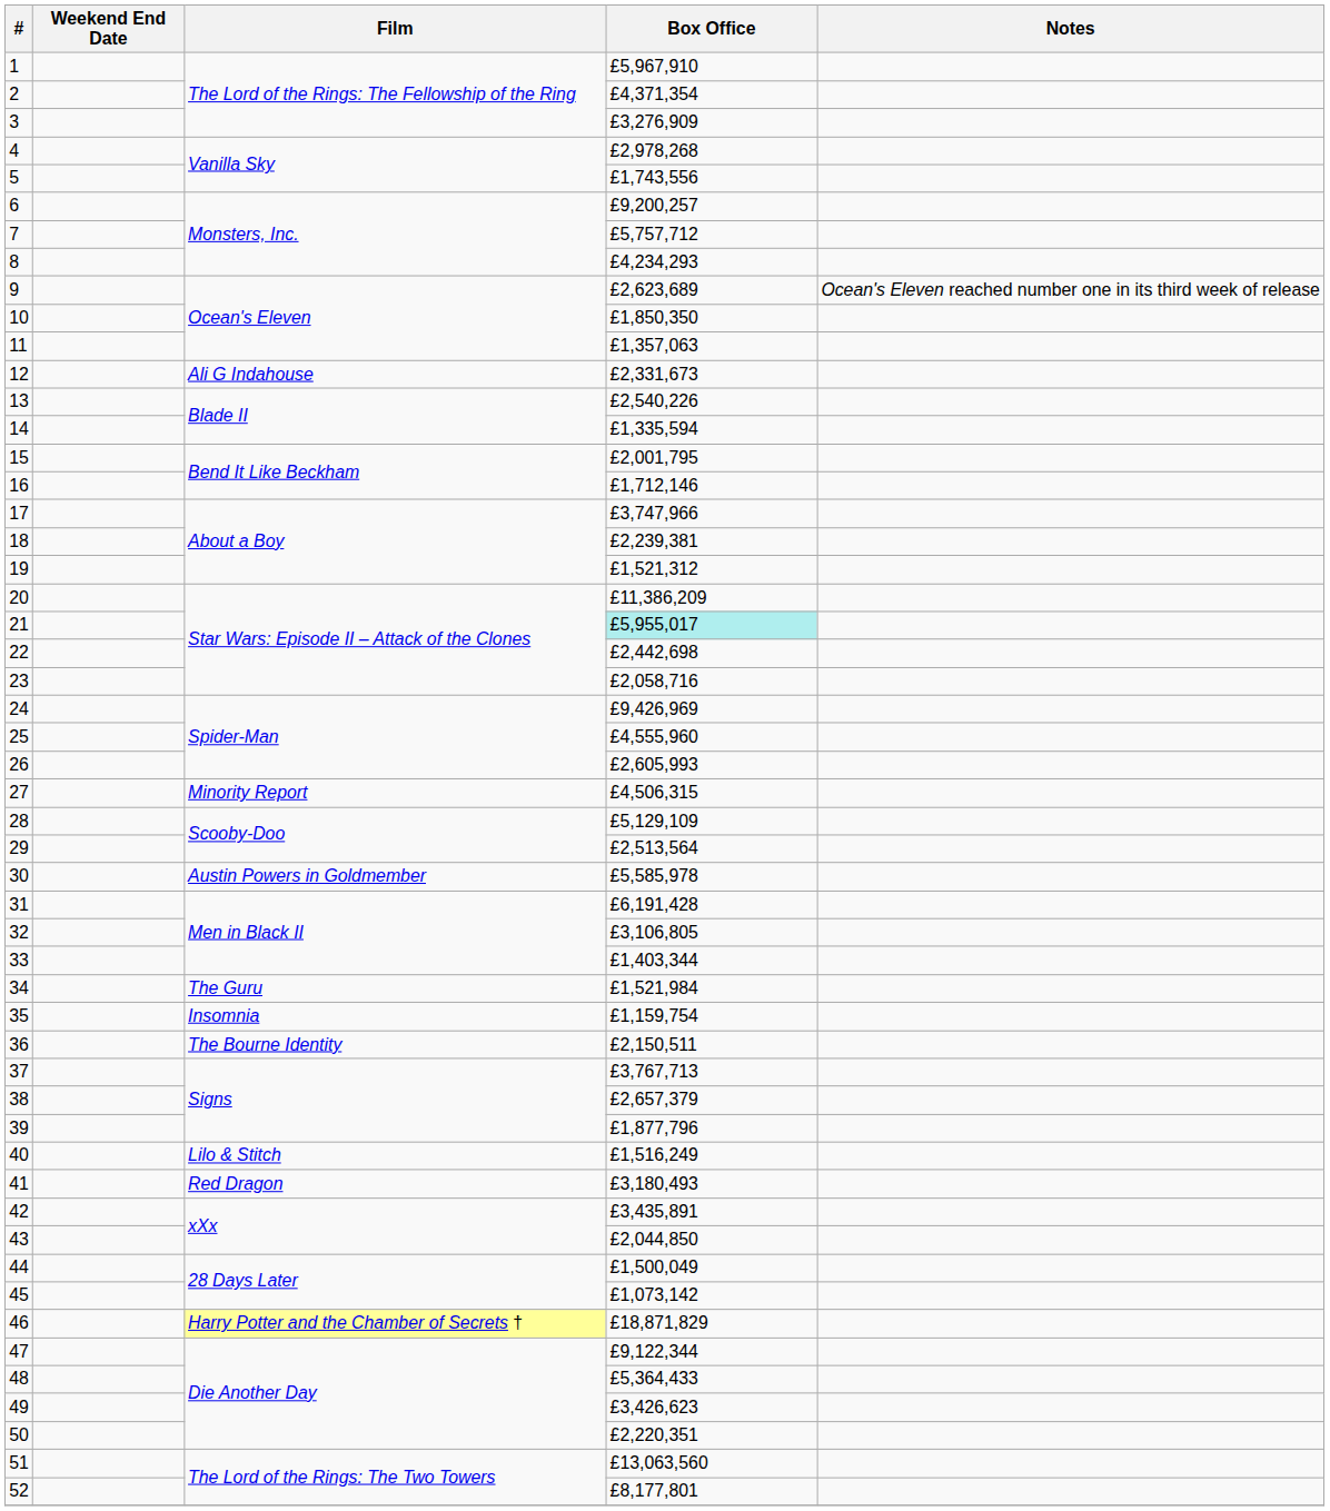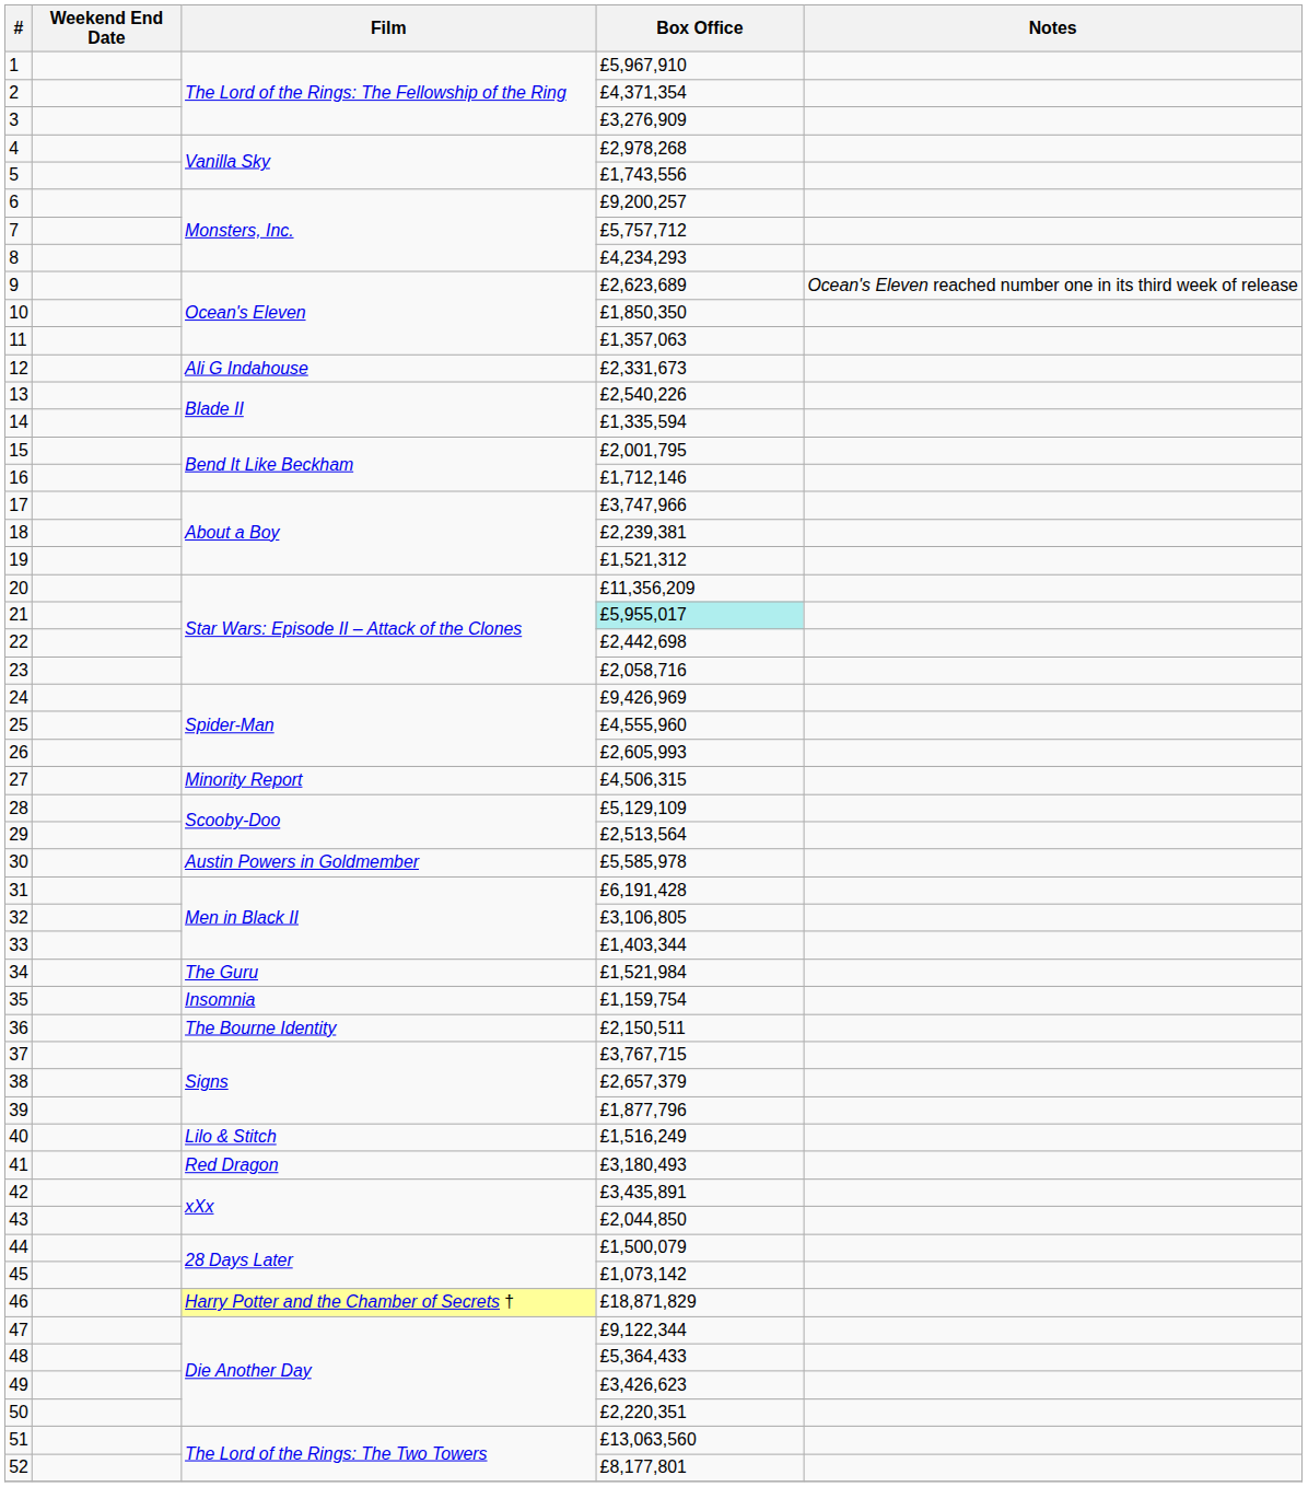20 | Box Office: £11,386,209 -> £11,356,209
37 | Box Office: £3,767,713 -> £3,767,715
44 | Box Office: £1,500,049 -> £1,500,079
